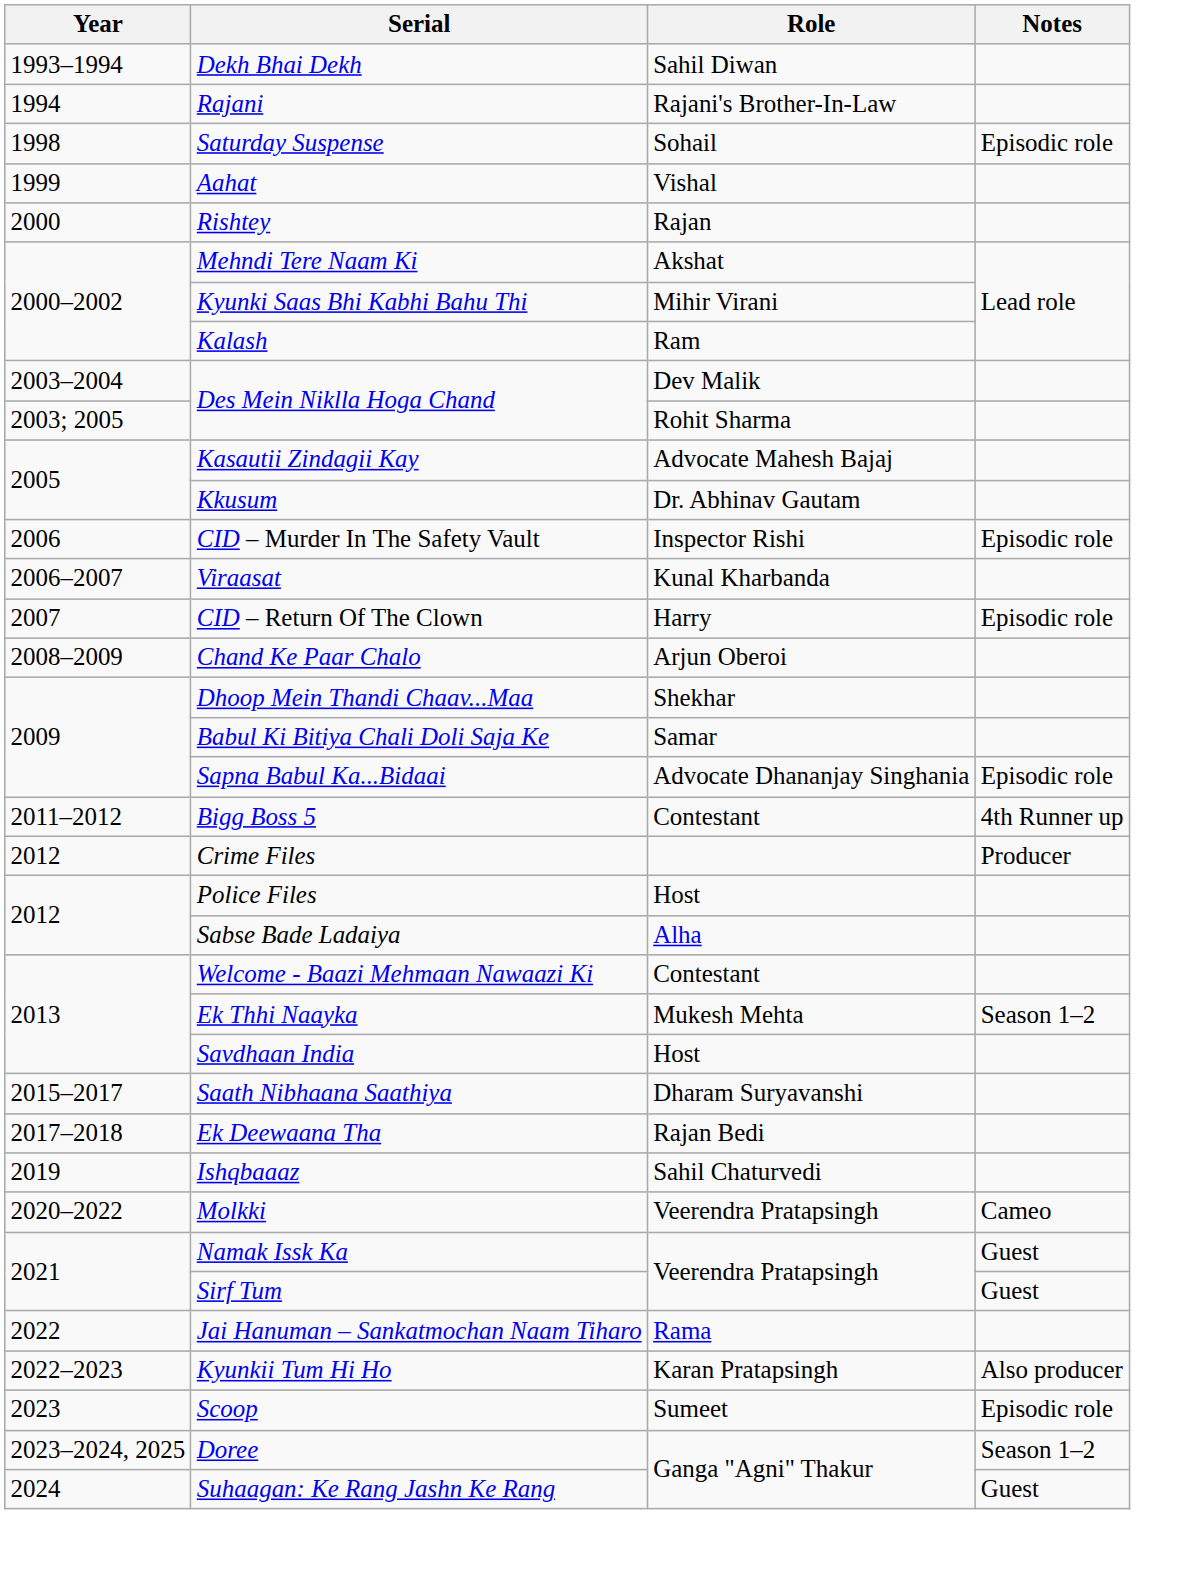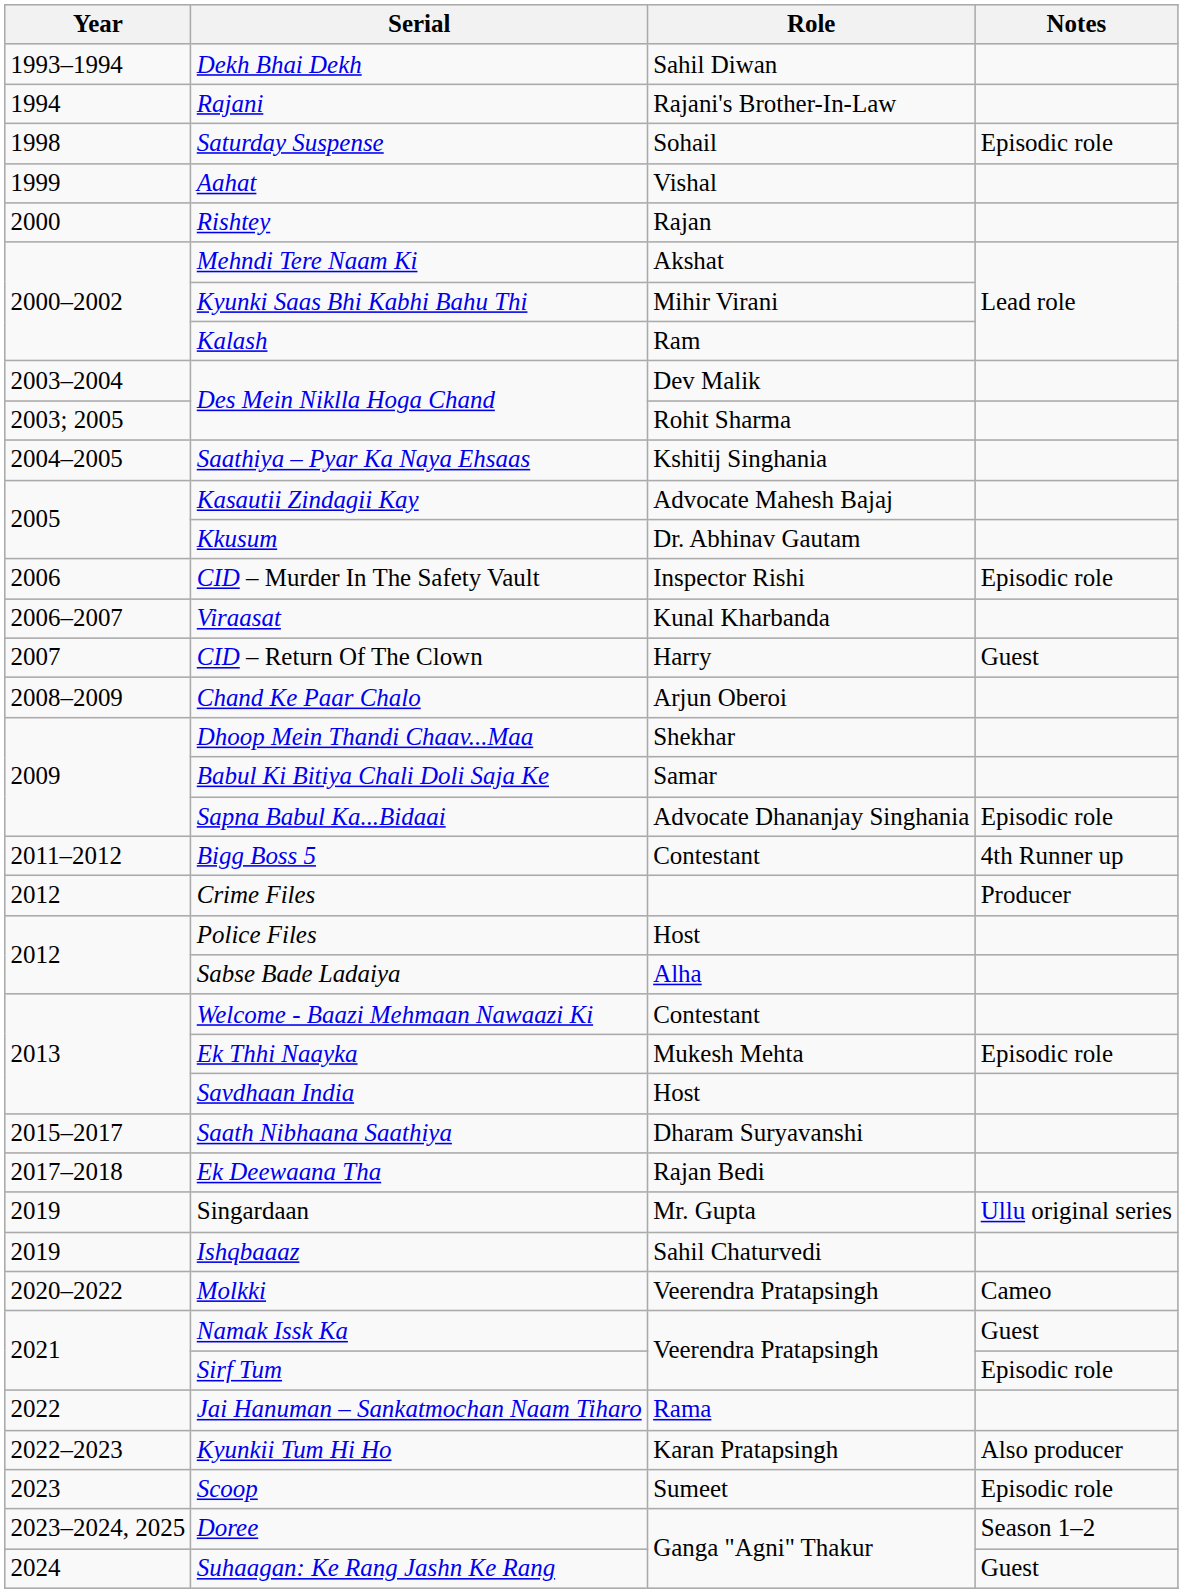+ row: 2004–2005 | Saathiya – Pyar Ka Naya Ehsaas | Kshitij Singhania
CID – Return Of The Clown | Notes: Episodic role -> Guest
Ek Thhi Naayka | Notes: Season 1–2 -> Episodic role
+ row: 2019 | Singardaan | Mr. Gupta | Ullu original series
Sirf Tum | Notes: Guest -> Episodic role
